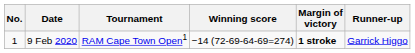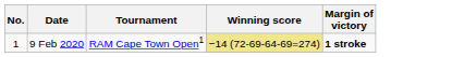- column: Runner-up | Garrick Higgo
9 Feb 2020 | Winning score: no background -> khaki background
